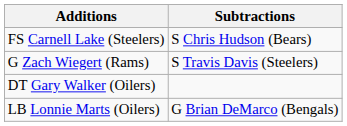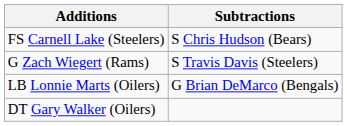rows swapped: LB Lonnie Marts (Oilers) <-> DT Gary Walker (Oilers)
